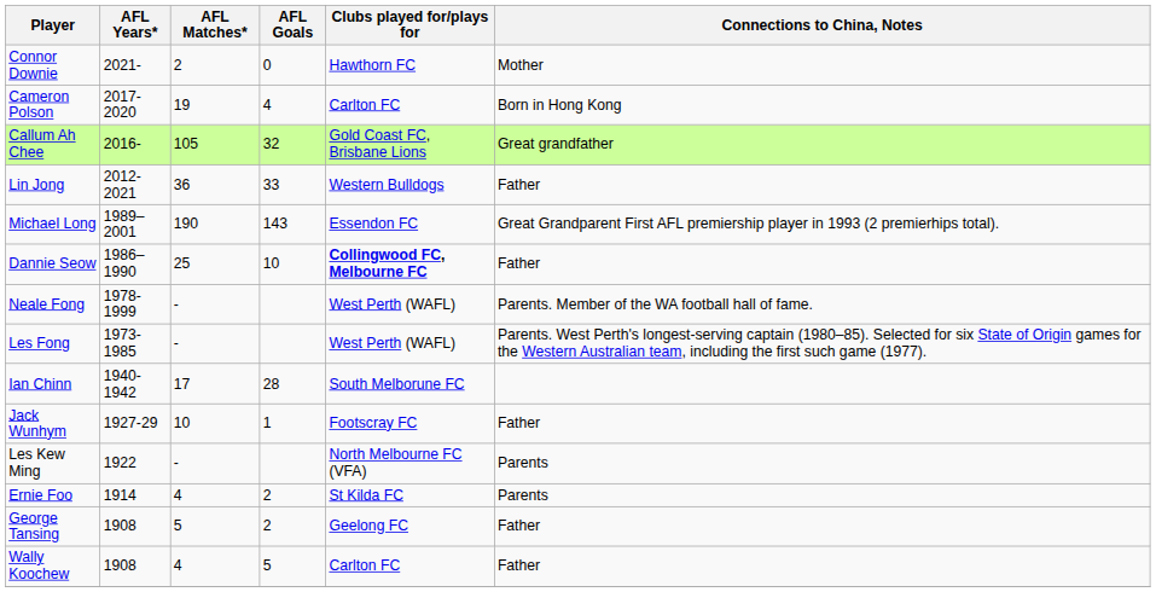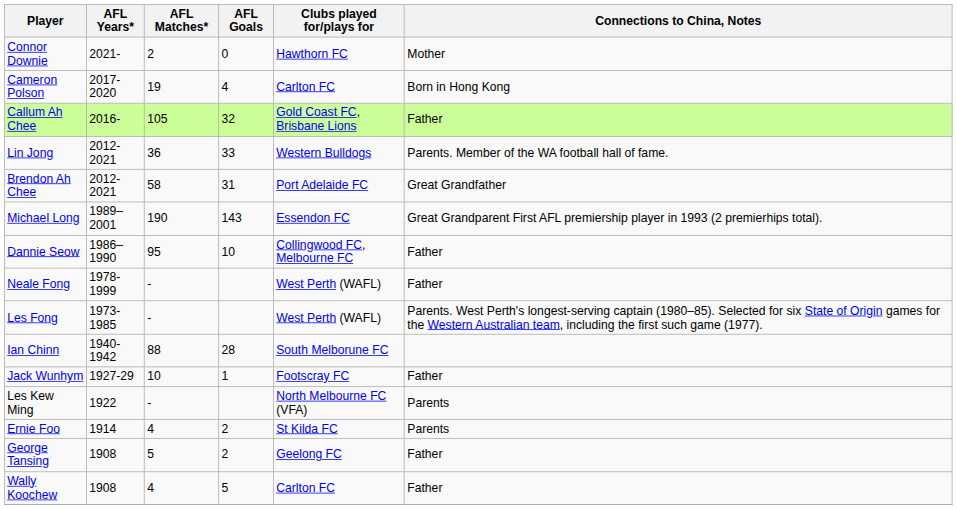Callum Ah Chee | Connections to China, Notes: Great grandfather -> Father
Lin Jong | Connections to China, Notes: Father -> Parents. Member of the WA football hall of fame.
+ row: Brendon Ah Chee | 2012-2021 | 58 | 31 | Port Adelaide FC | Great Grandfather
Dannie Seow | AFL Matches*: 25 -> 95
Dannie Seow | Clubs played for/plays for: bold -> normal
Neale Fong | Connections to China, Notes: Parents. Member of the WA football hall of fame. -> Father
Ian Chinn | AFL Matches*: 17 -> 88
